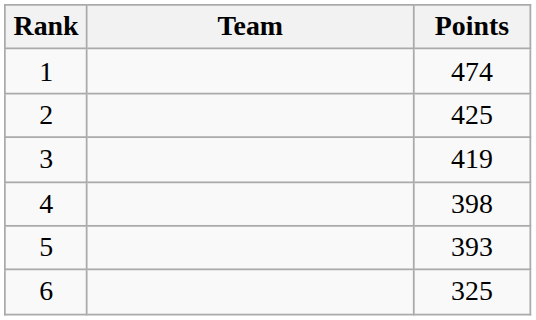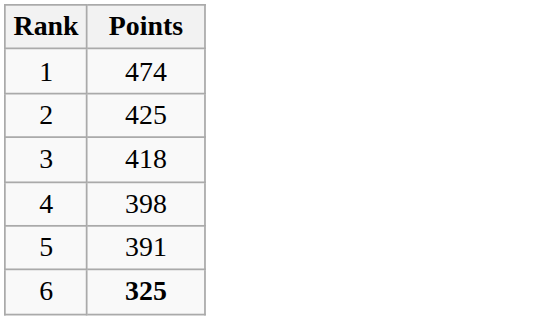- column: Team
3 | Points: 419 -> 418
5 | Points: 393 -> 391
6 | Points: normal -> bold
